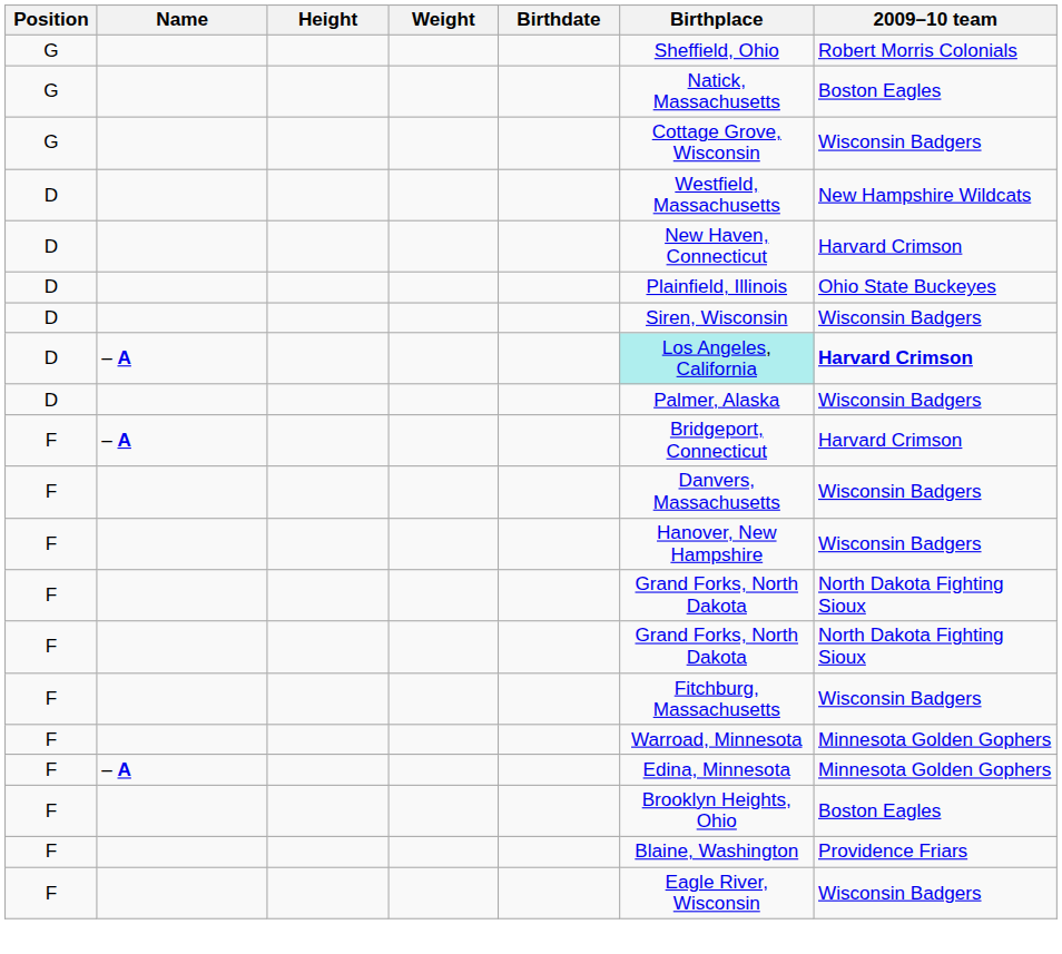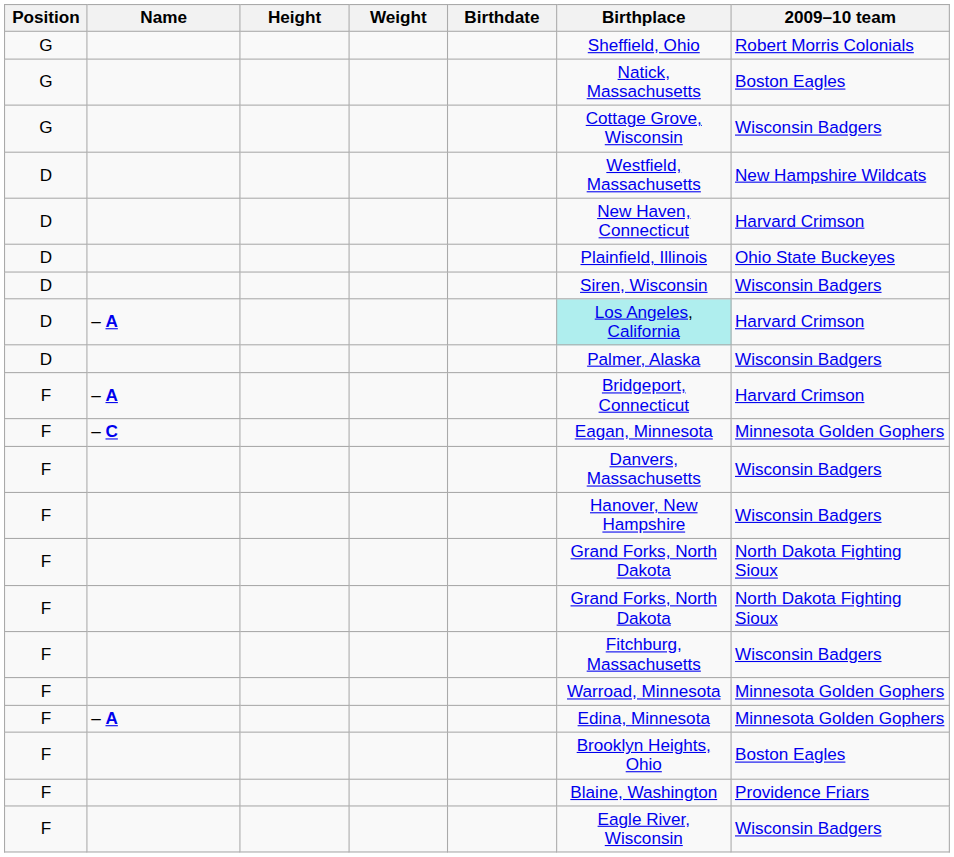D / – A | 2009–10 team: bold -> normal
+ row: F | – C | Eagan, Minnesota | Minnesota Golden Gophers
